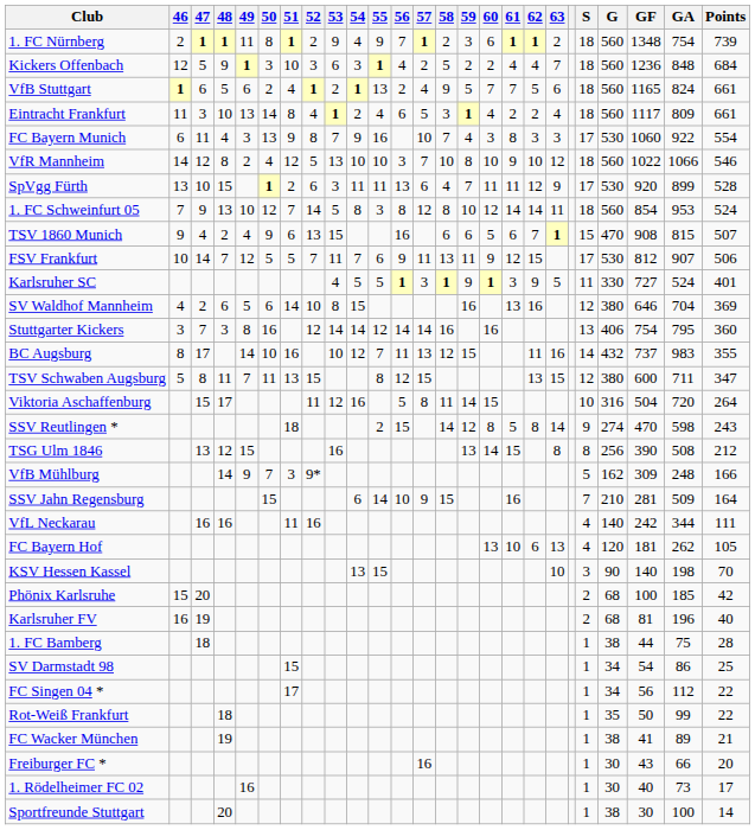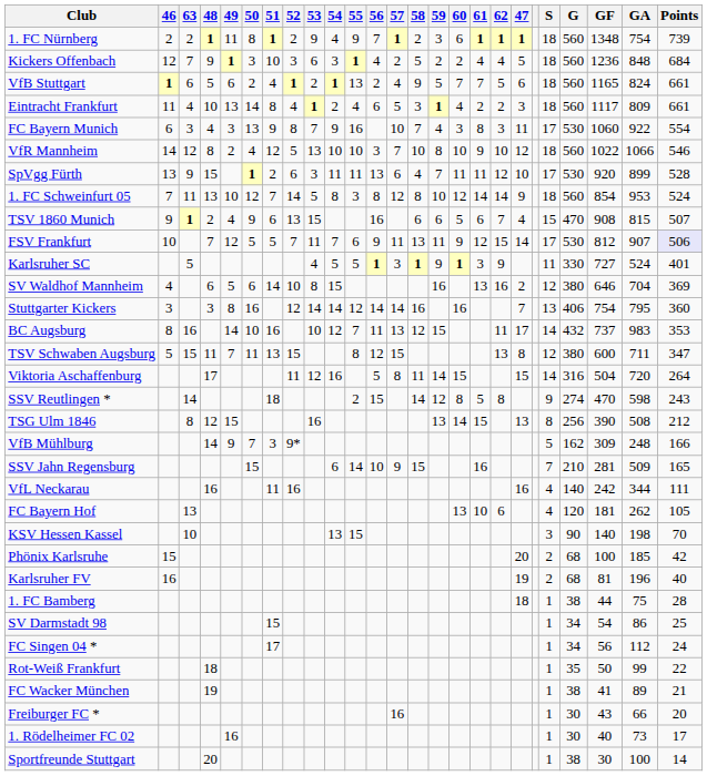columns swapped: 47 <-> 63
FSV Frankfurt | Points: no background -> lavender background
BC Augsburg | Points: 355 -> 353
Viktoria Aschaffenburg | S: 10 -> 14
SSV Jahn Regensburg | Points: 164 -> 165
FC Singen 04 * | Points: 22 -> 24
